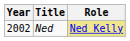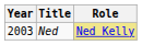Ned | Year: 2002 -> 2003
